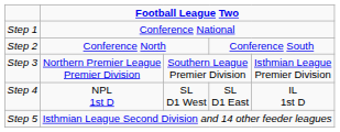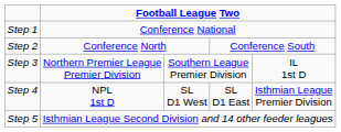Step 3 | column 5: Isthmian League Premier Division -> IL 1st D
Step 4 | column 5: IL 1st D -> Isthmian League Premier Division
